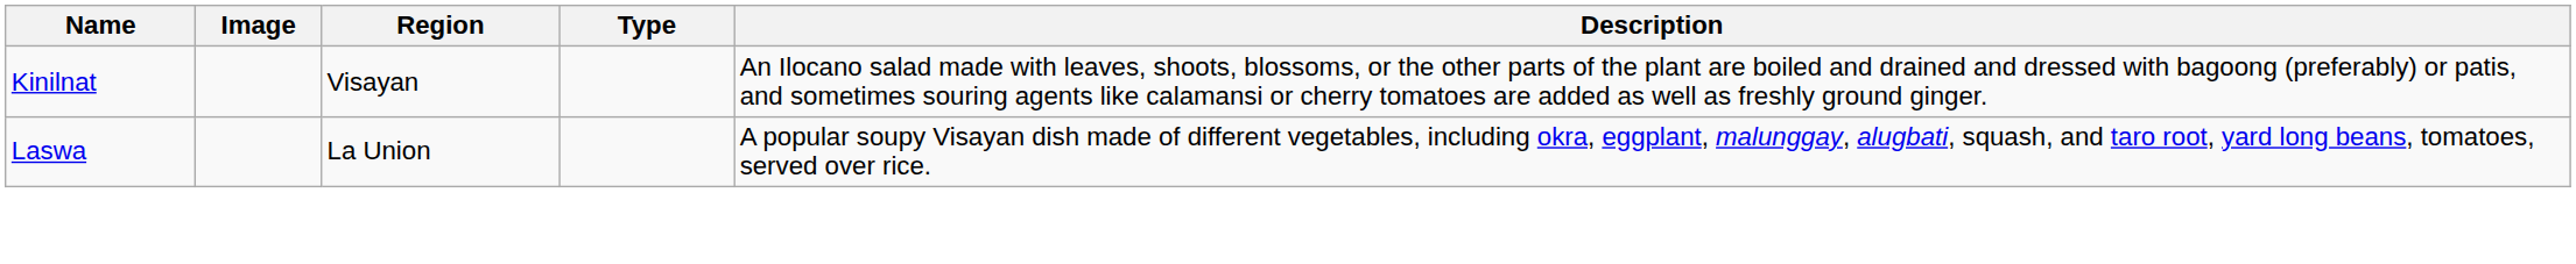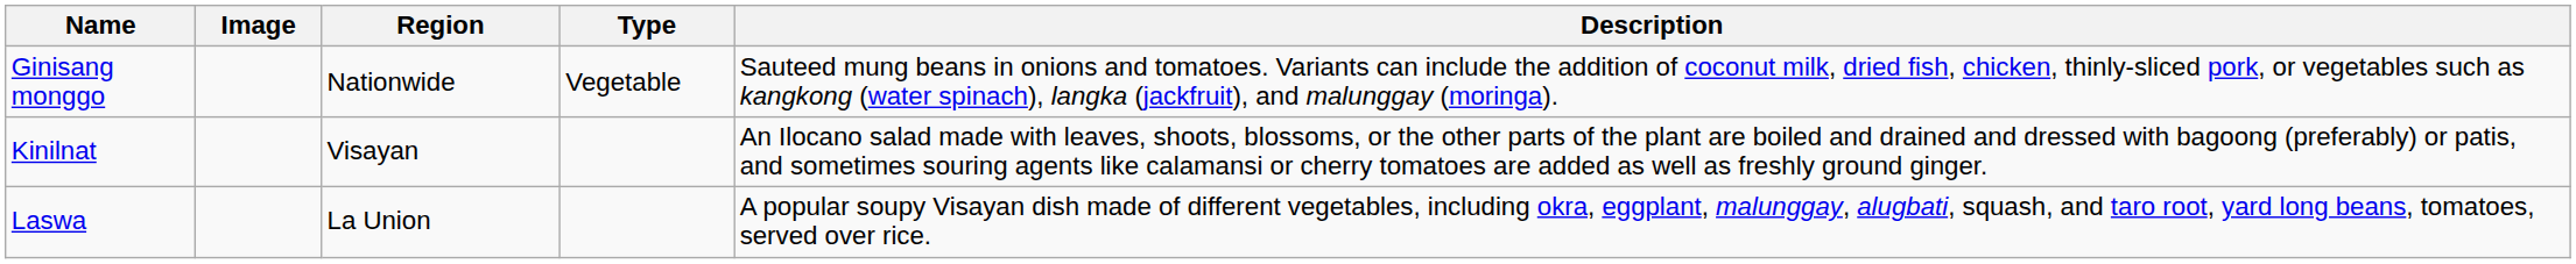+ row: Ginisang monggo | Nationwide | Vegetable | Sauteed mung beans in onions and tomatoes. Variants can include the addition of coconut milk, dried fish, chicken, thinly-sliced pork, or vegetables such as kangkong (water spinach), langka (jackfruit), and malunggay (moringa).
